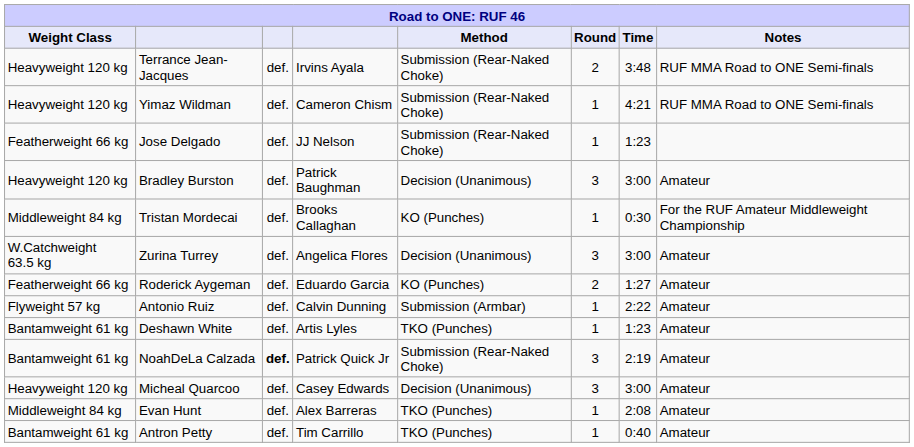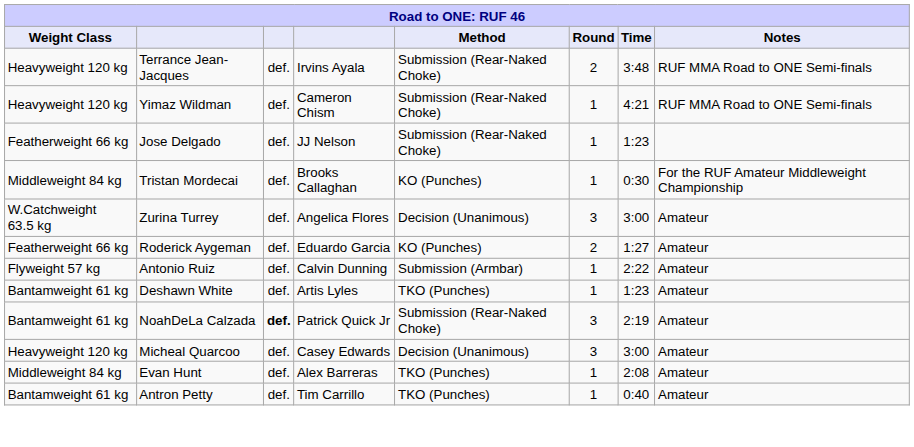- row: Heavyweight 120 kg | Bradley Burston | def. | Patrick Baughman | Decision (Unanimous) | 3 | 3:00 | Amateur
